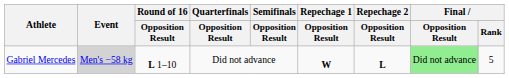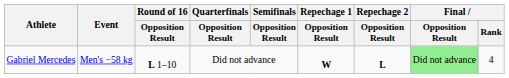Gabriel Mercedes | Event: lightgrey background -> no background
Gabriel Mercedes | Final / Rank: 5 -> 4
